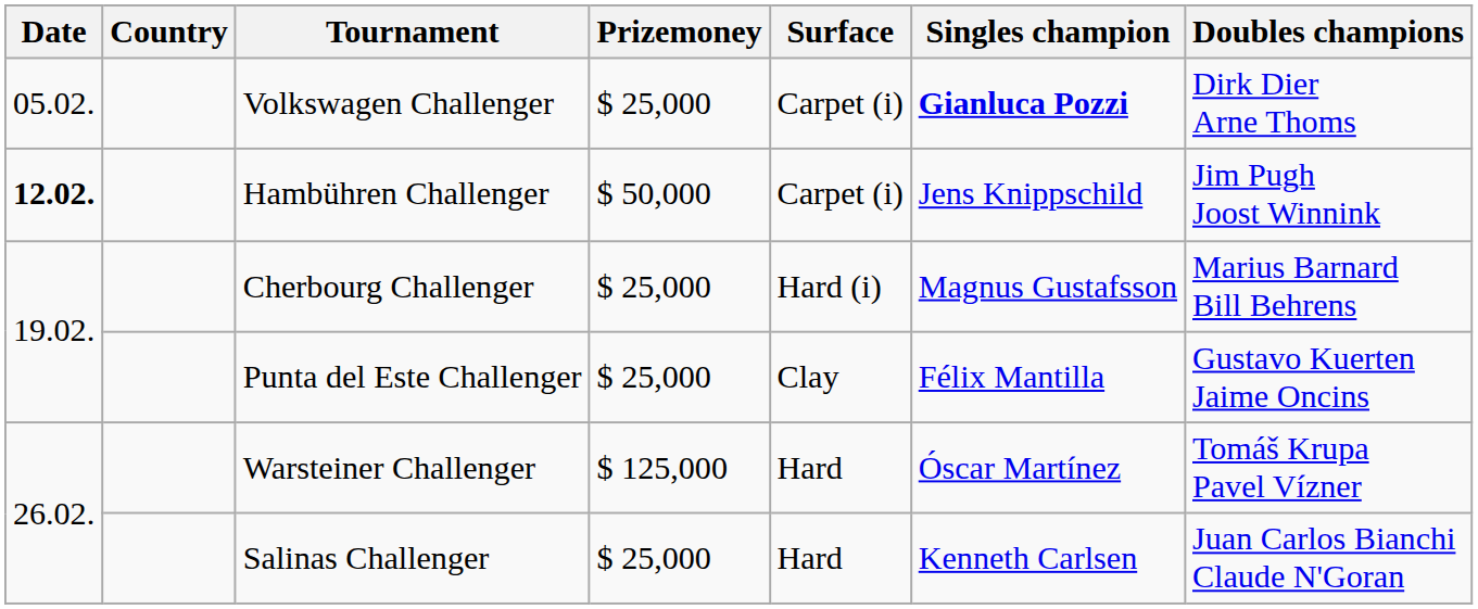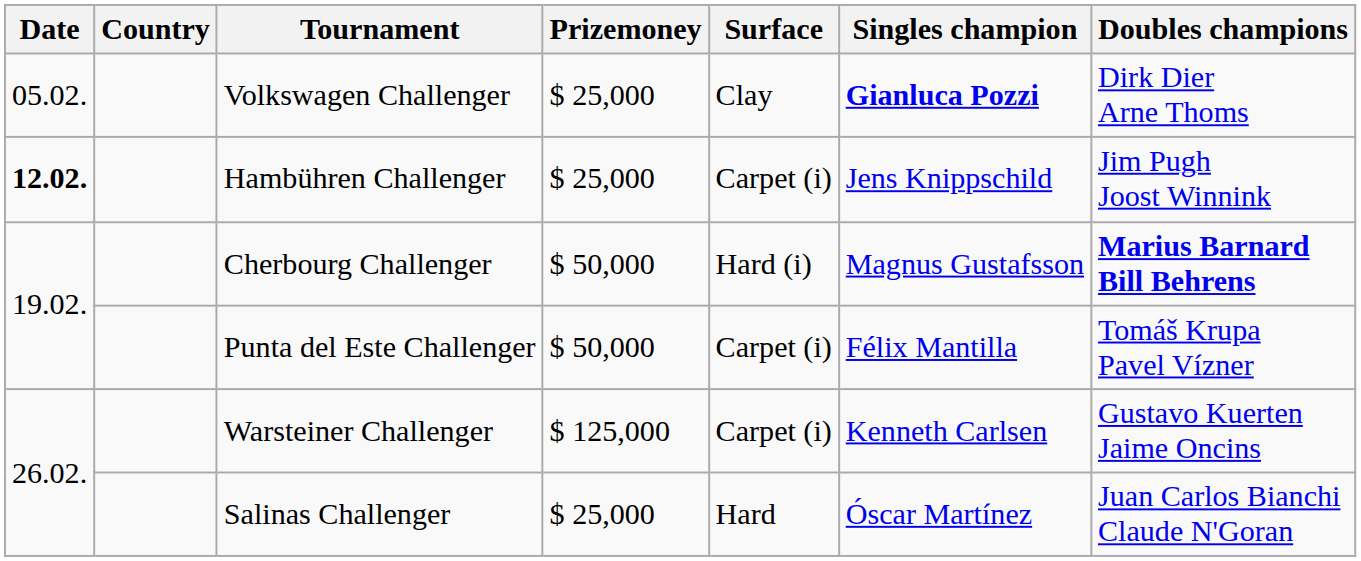Volkswagen Challenger | Surface: Carpet (i) -> Clay
Hambühren Challenger | Prizemoney: $ 50,000 -> $ 25,000
Cherbourg Challenger | Prizemoney: $ 25,000 -> $ 50,000
Cherbourg Challenger | Doubles champions: normal -> bold
Punta del Este Challenger | Prizemoney: $ 25,000 -> $ 50,000
Punta del Este Challenger | Surface: Clay -> Carpet (i)
Punta del Este Challenger | Doubles champions: Gustavo Kuerten Jaime Oncins -> Tomáš Krupa Pavel Vízner
Warsteiner Challenger | Surface: Hard -> Carpet (i)
Warsteiner Challenger | Singles champion: Óscar Martínez -> Kenneth Carlsen
Warsteiner Challenger | Doubles champions: Tomáš Krupa Pavel Vízner -> Gustavo Kuerten Jaime Oncins
Salinas Challenger | Singles champion: Kenneth Carlsen -> Óscar Martínez
